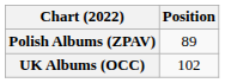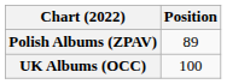UK Albums (OCC) | Position: 102 -> 100
